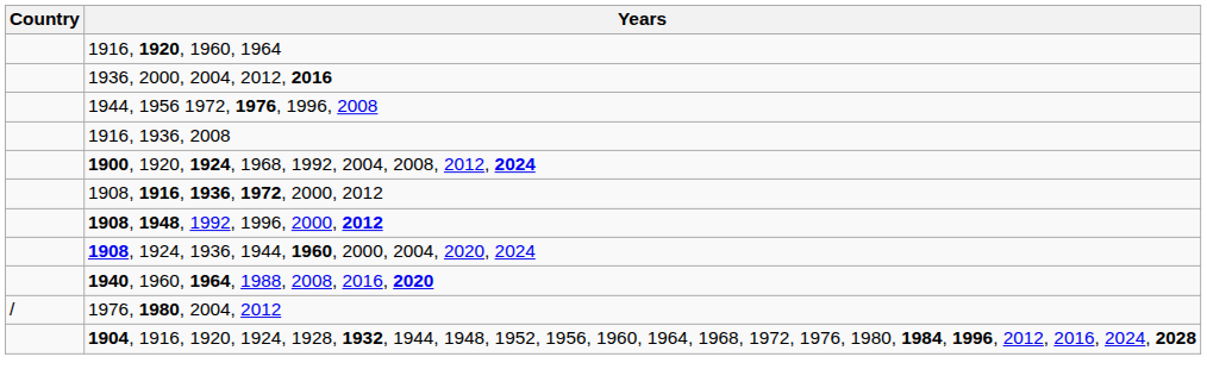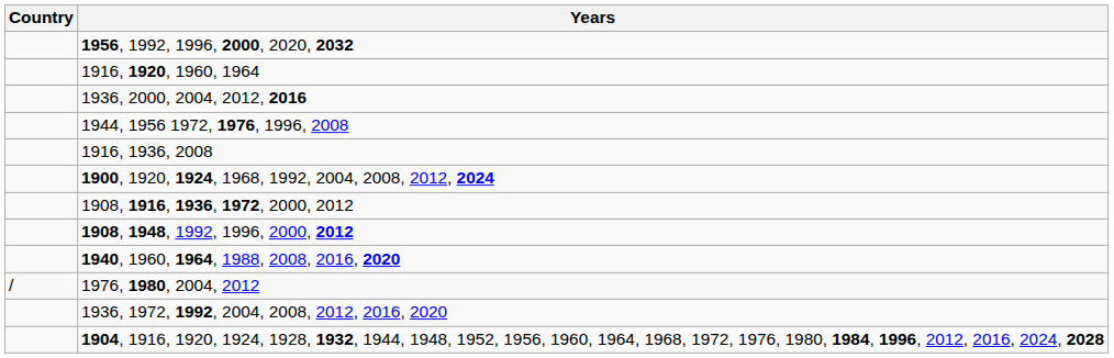+ row: 1956, 1992, 1996, 2000, 2020, 2032
- row: 1908, 1924, 1936, 1944, 1960, 2000, 2004, 2020, 2024
+ row: 1936, 1972, 1992, 2004, 2008, 2012, 2016, 2020
